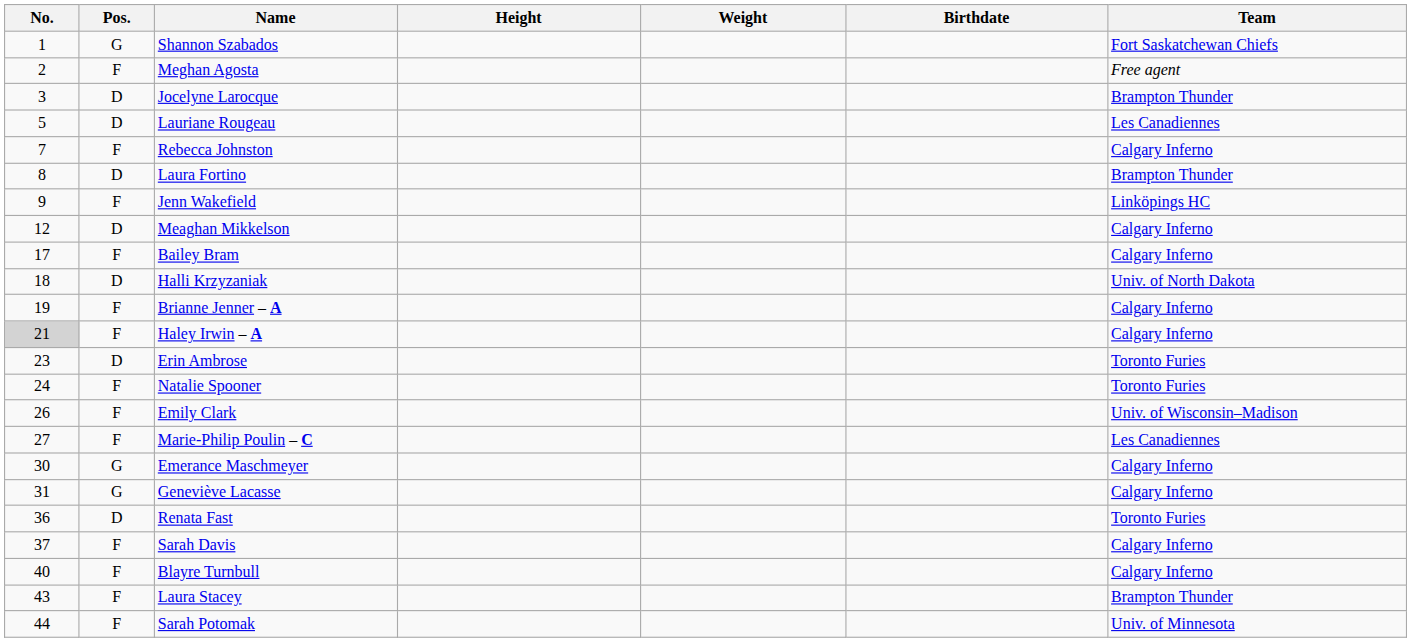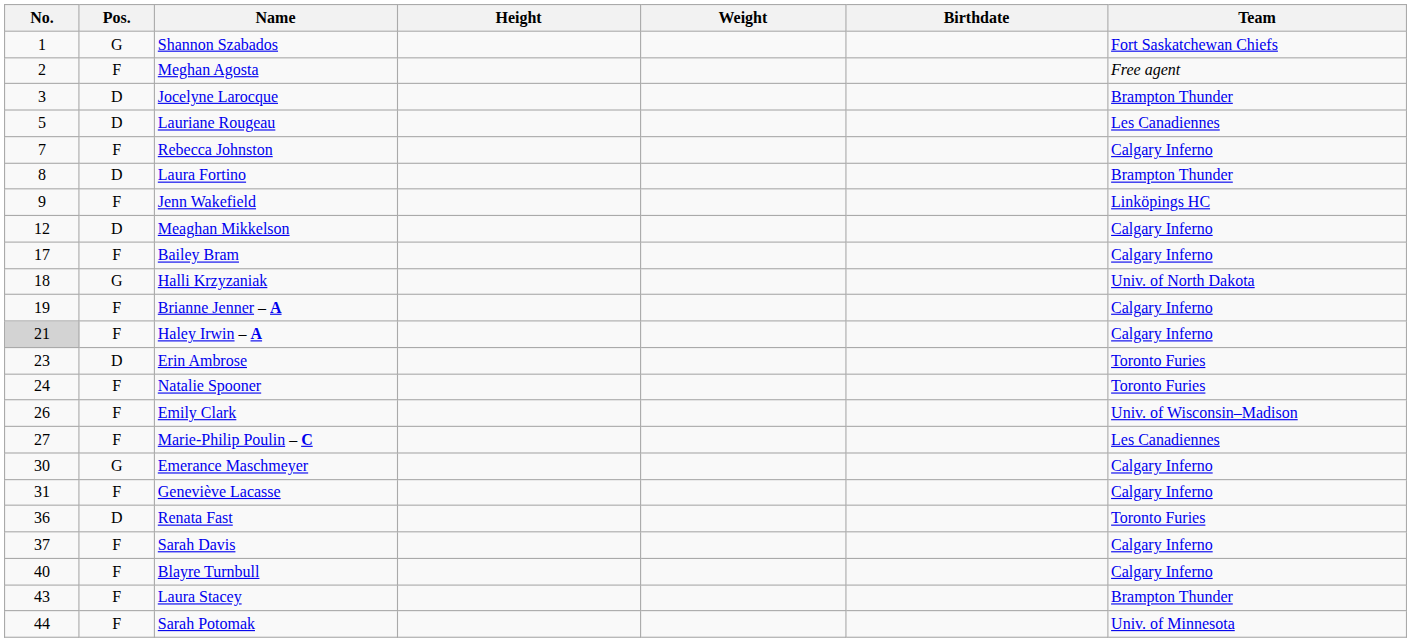Halli Krzyzaniak | Pos.: D -> G
Geneviève Lacasse | Pos.: G -> F
